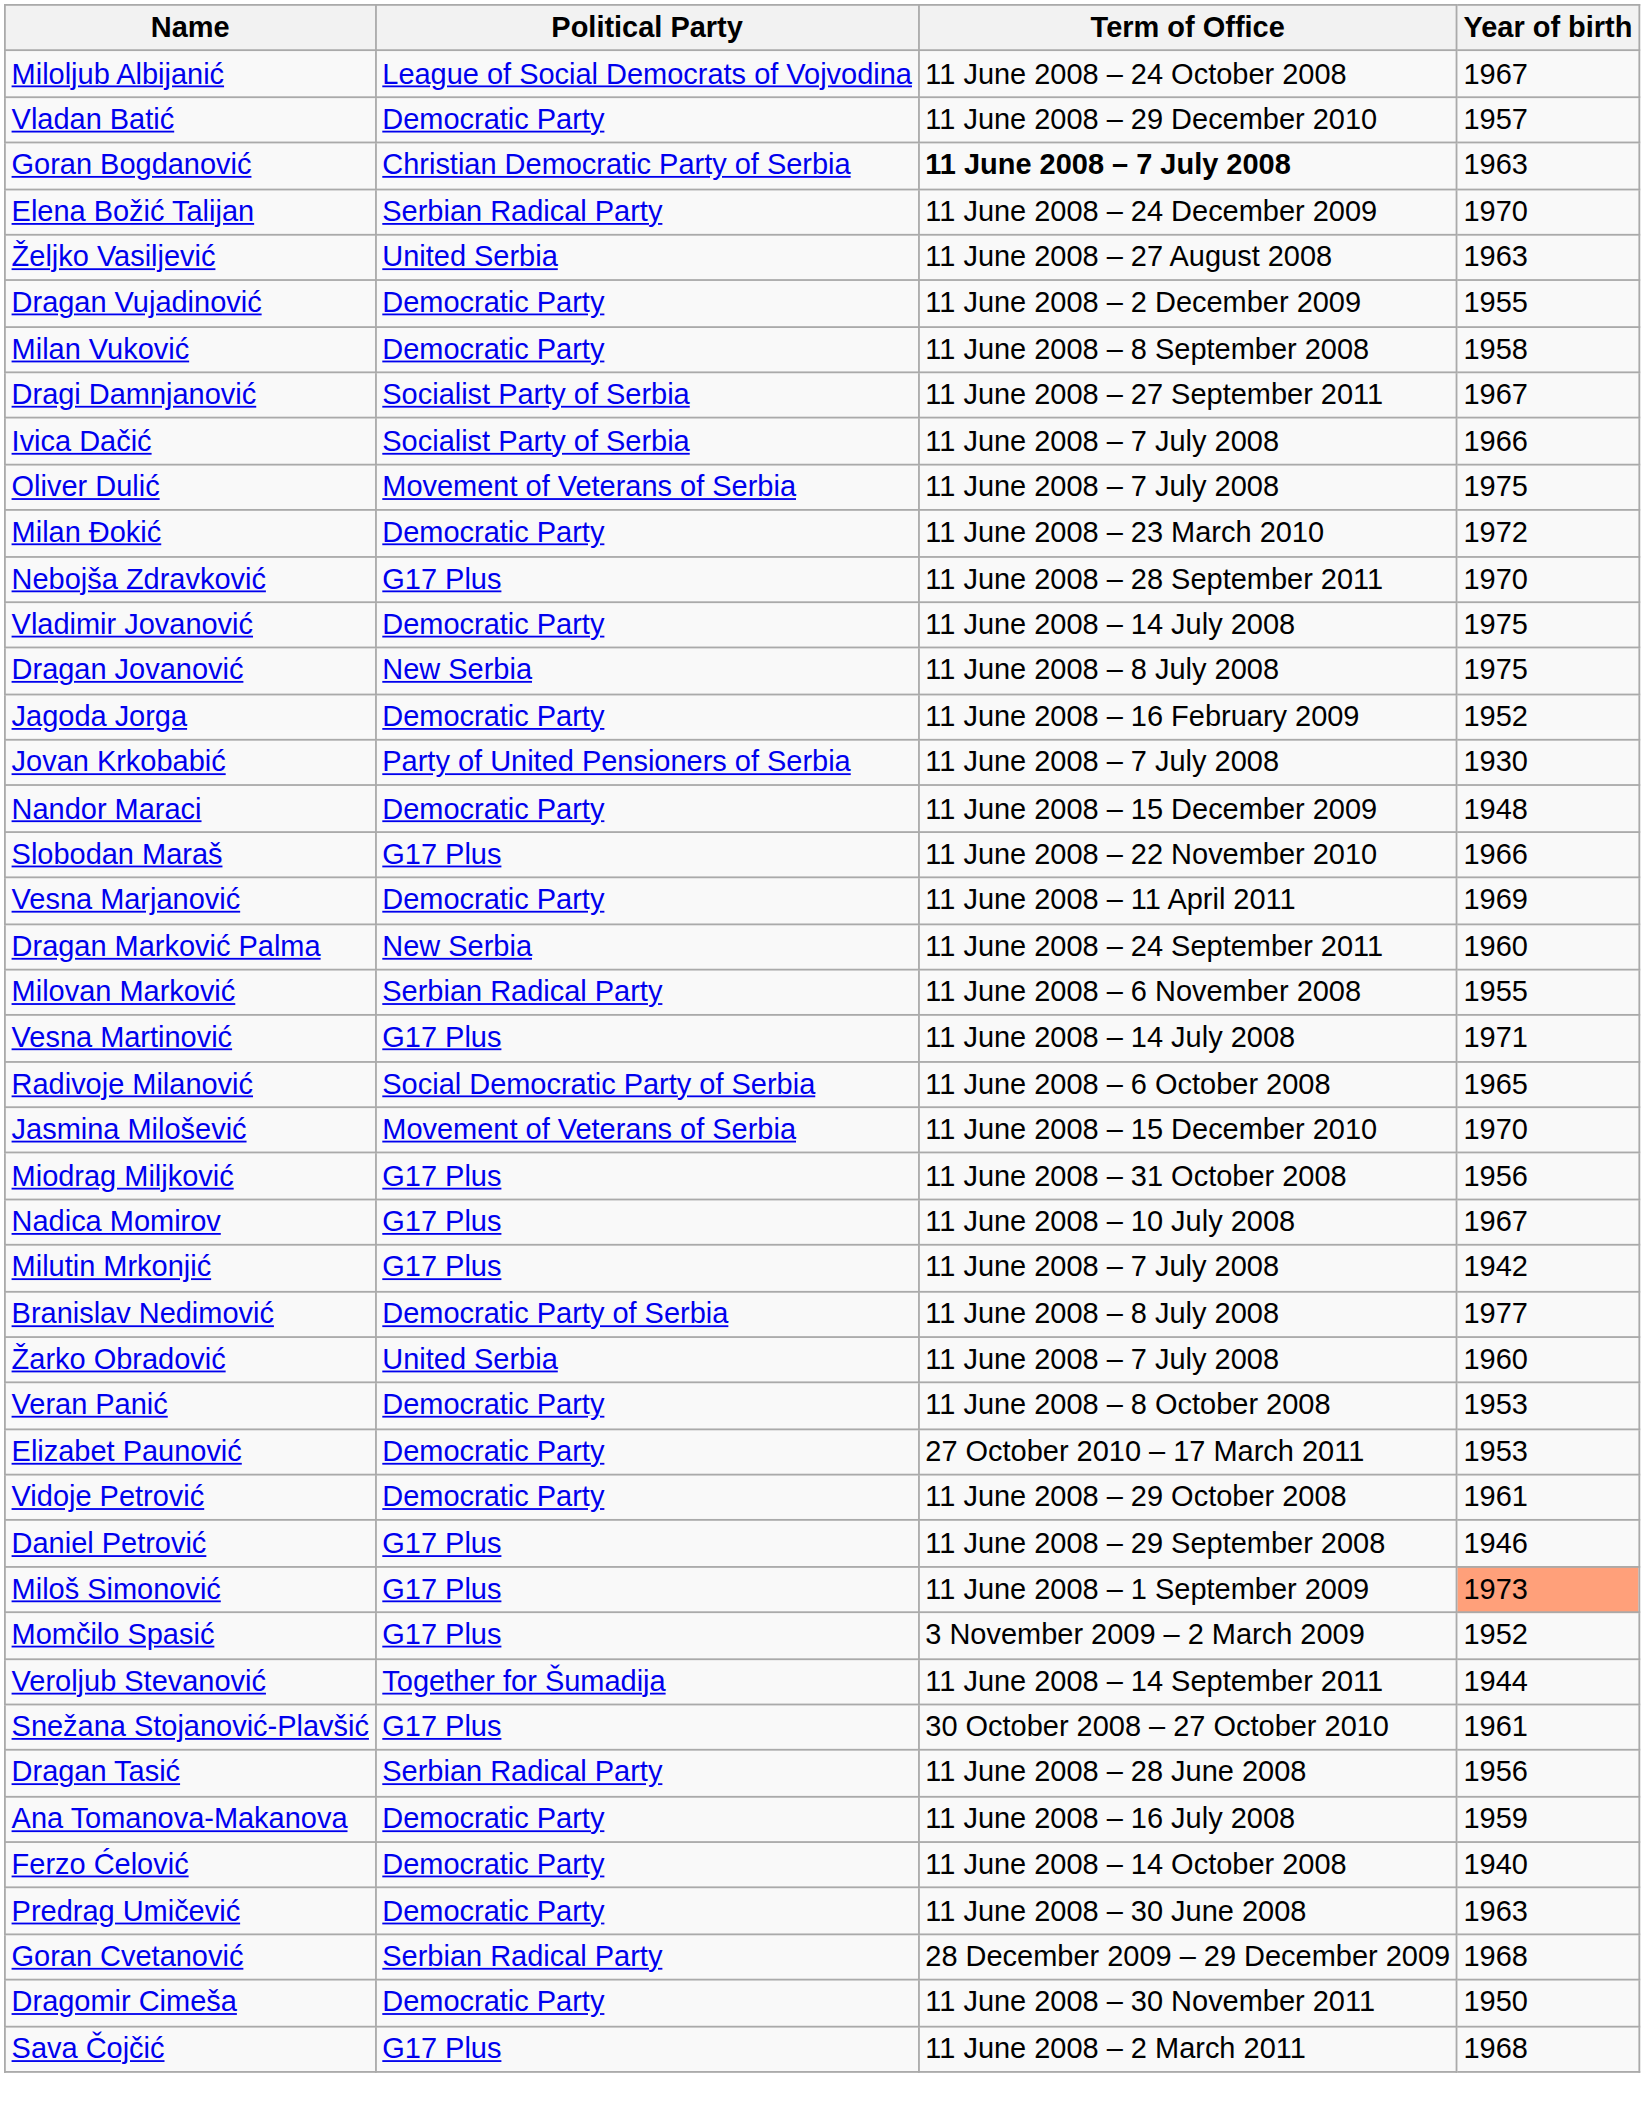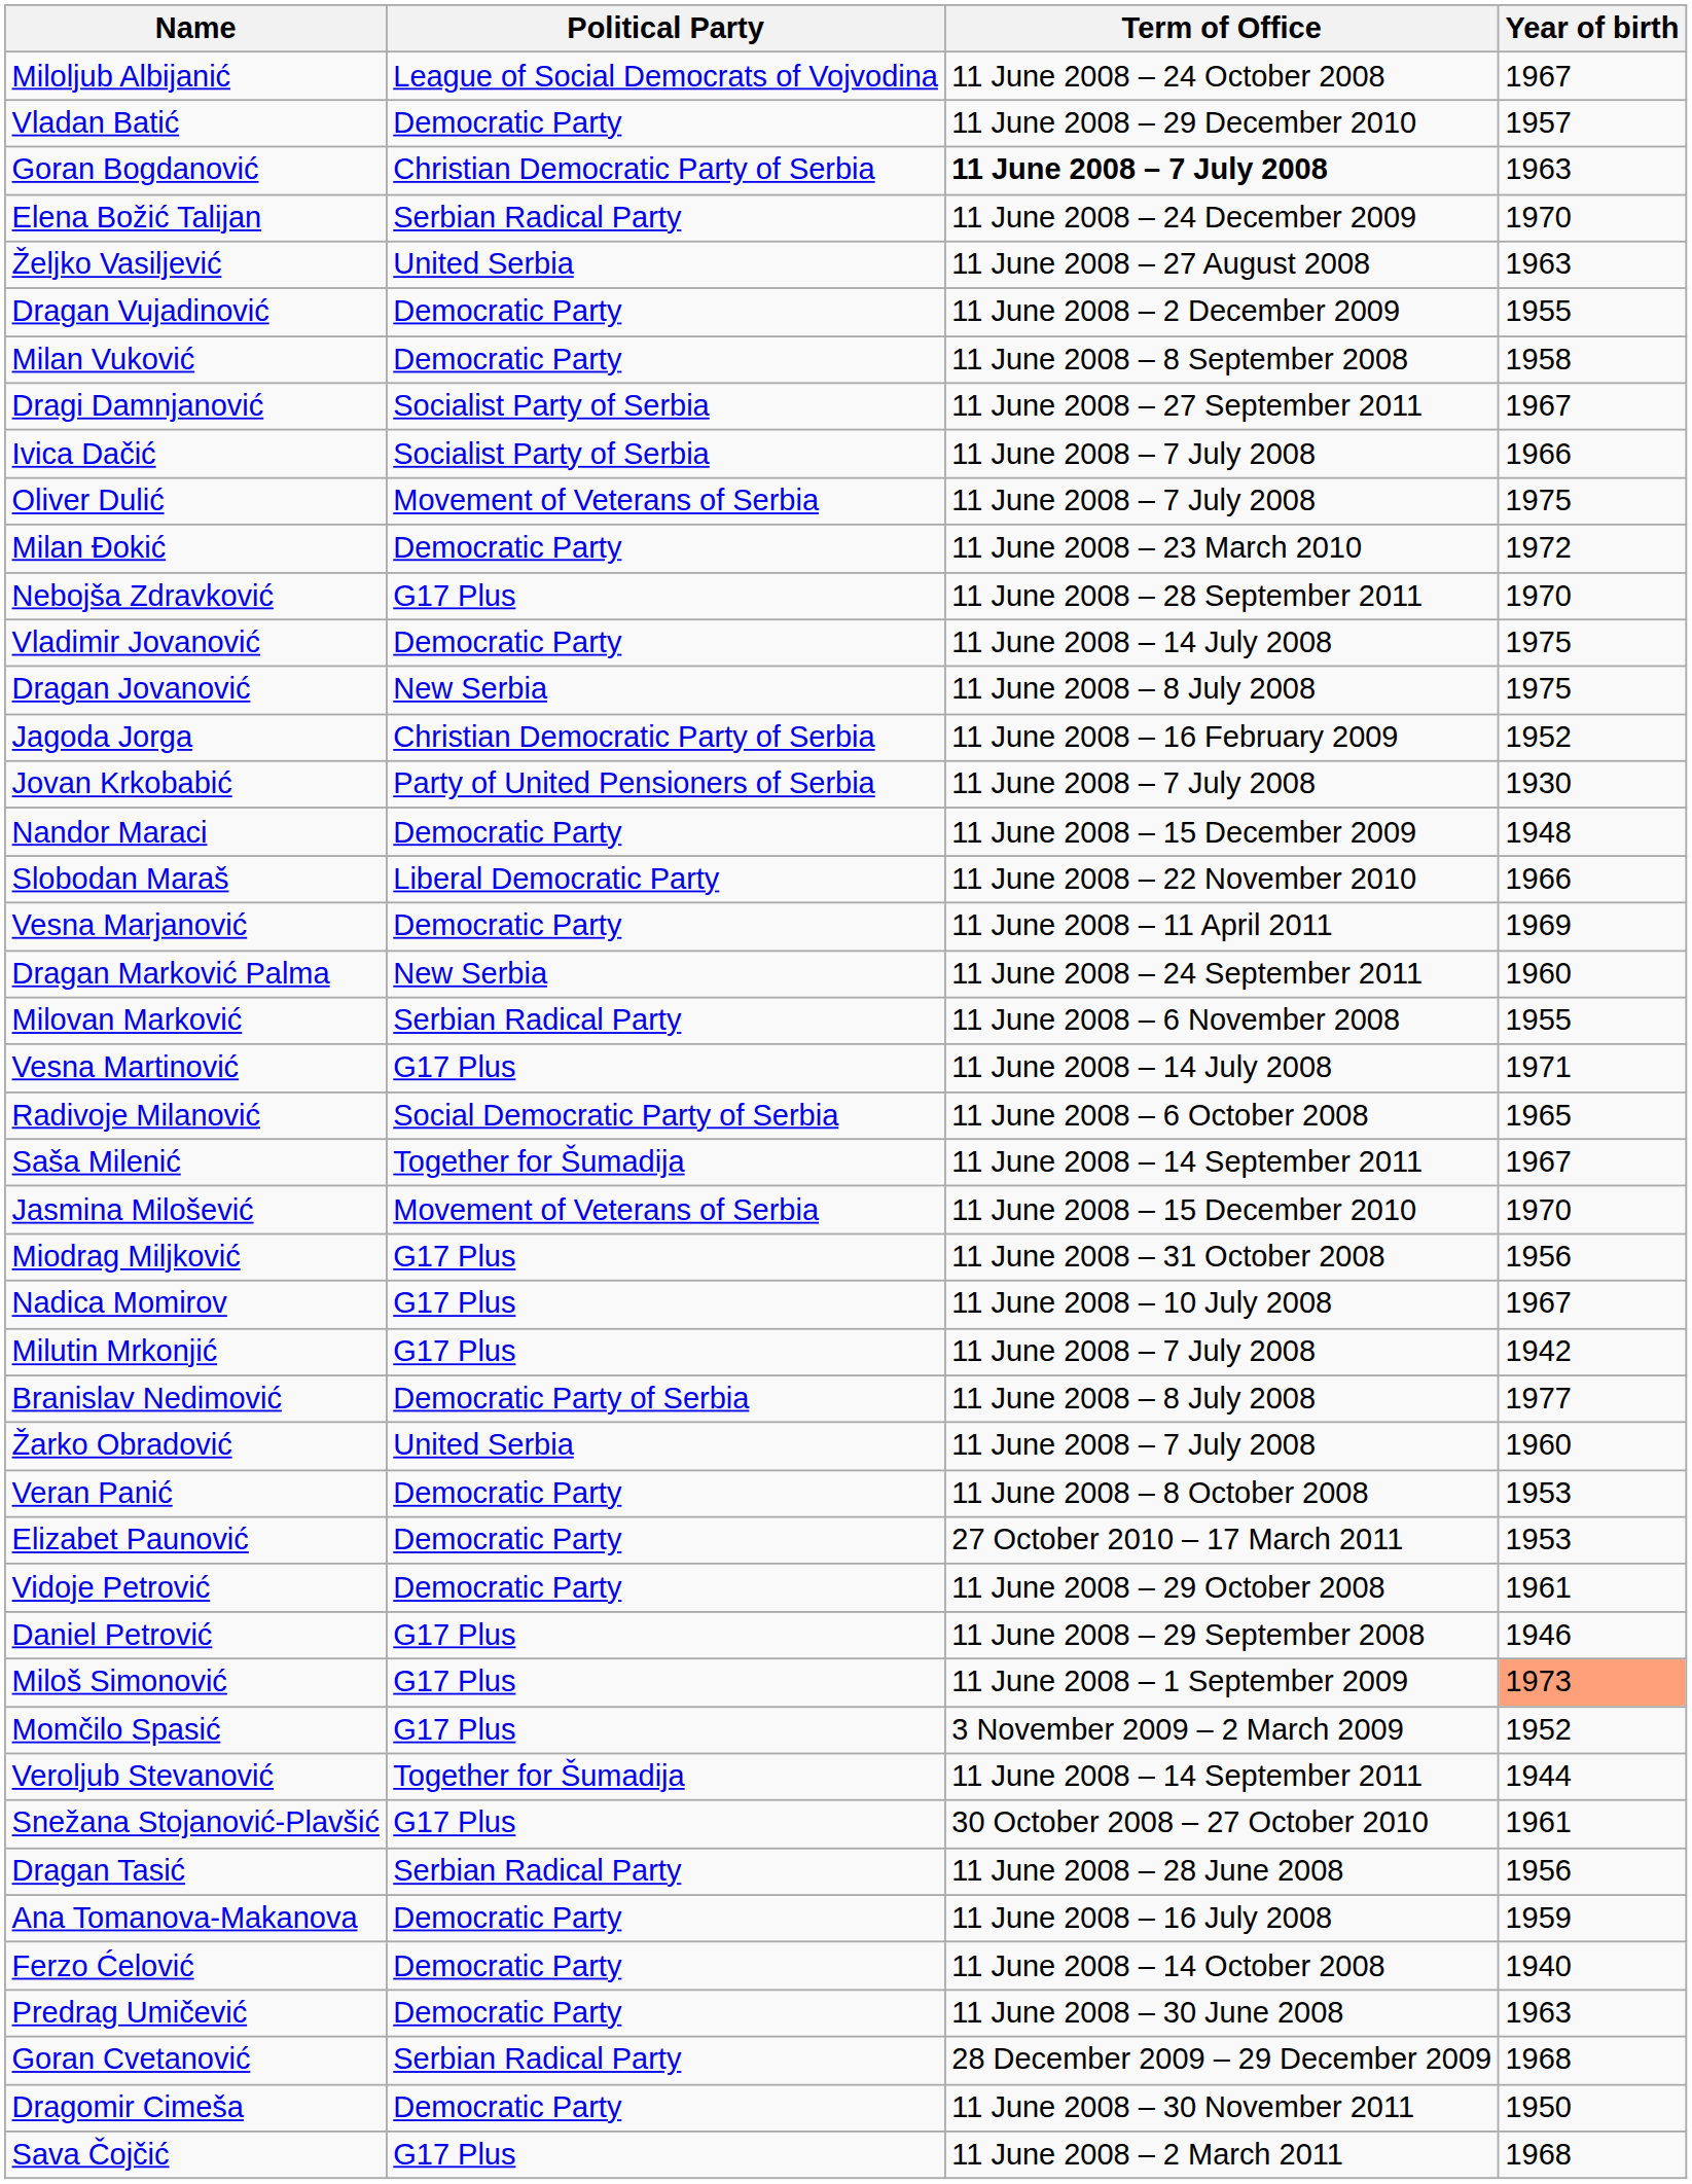Jagoda Jorga | Political Party: Democratic Party -> Christian Democratic Party of Serbia
Slobodan Maraš | Political Party: G17 Plus -> Liberal Democratic Party
+ row: Saša Milenić | Together for Šumadija | 11 June 2008 – 14 September 2011 | 1967
